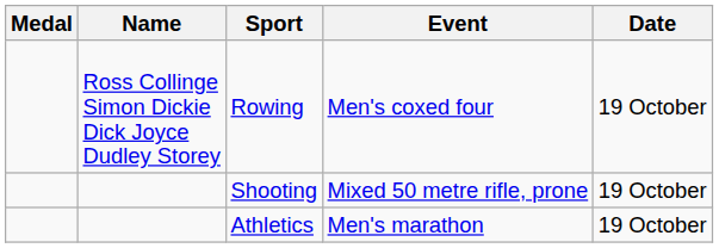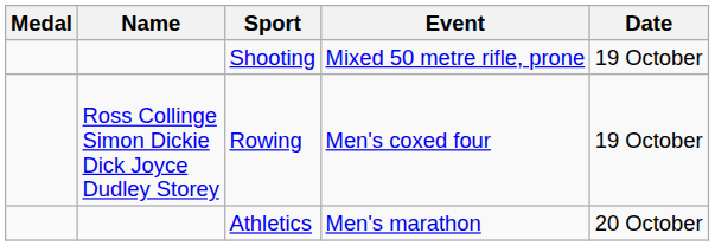rows swapped: Rowing <-> Shooting
Athletics | Date: 19 October -> 20 October
